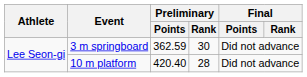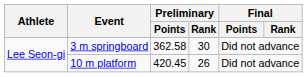3 m springboard | Preliminary / Points: 362.59 -> 362.58
10 m platform | Preliminary / Points: 420.40 -> 420.45
10 m platform | Preliminary / Rank: 28 -> 26
